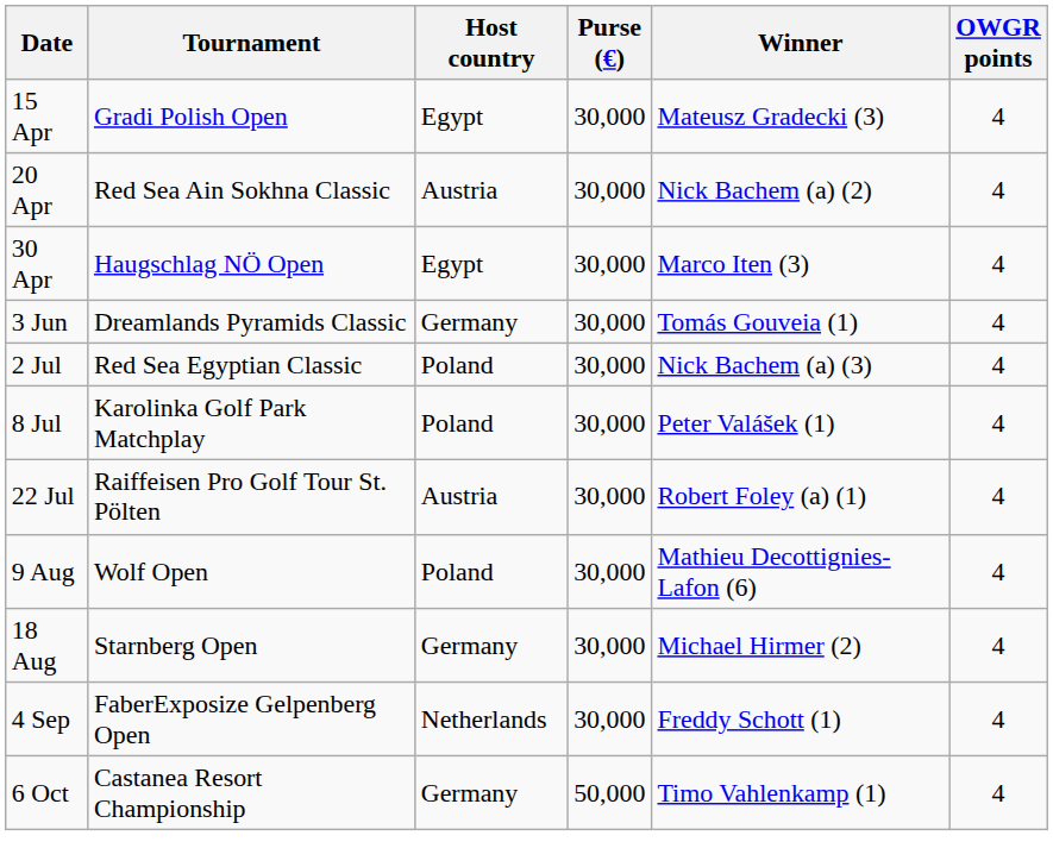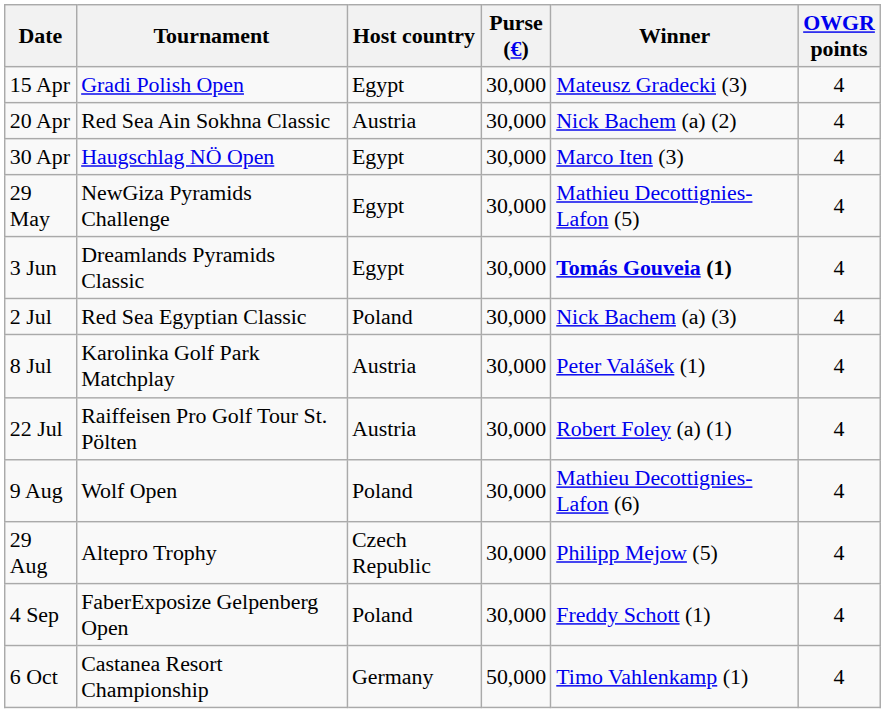+ row: 29 May | NewGiza Pyramids Challenge | Egypt | 30,000 | Mathieu Decottignies-Lafon (5) | 4
3 Jun | Host country: Germany -> Egypt
3 Jun | Winner: normal -> bold
8 Jul | Host country: Poland -> Austria
- row: 18 Aug | Starnberg Open | Germany | 30,000 | Michael Hirmer (2) | 4
+ row: 29 Aug | Altepro Trophy | Czech Republic | 30,000 | Philipp Mejow (5) | 4
4 Sep | Host country: Netherlands -> Poland
